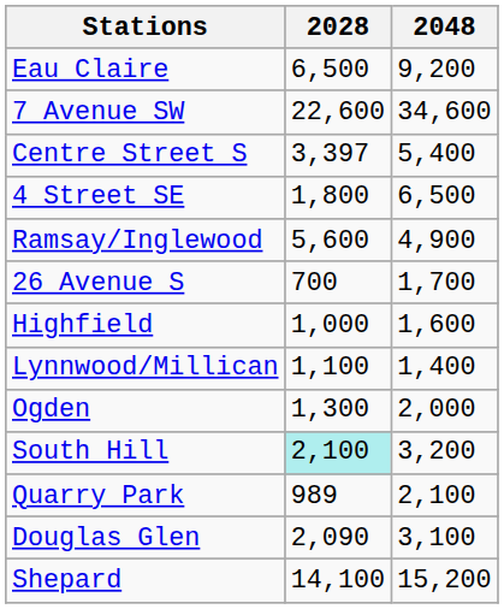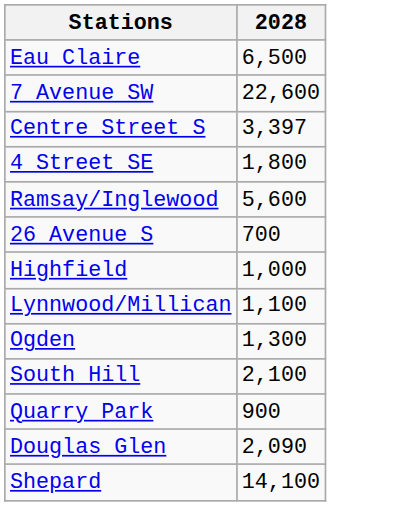- column: 2048 | 9,200 | 34,600 | 5,400 | 6,500 | 4,900 | 1,700 | 1,600 | 1,400 | 2,000 | 3,200 | 2,100 | 3,100 | 15,200
South Hill | 2028: paleturquoise background -> no background
Quarry Park | 2028: 989 -> 900
